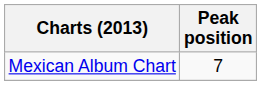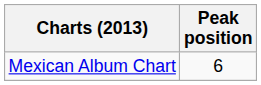Mexican Album Chart | Peak position: 7 -> 6
